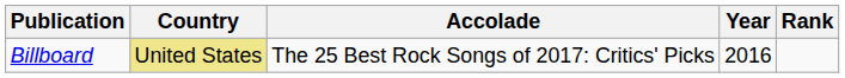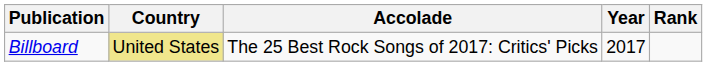Billboard | Year: 2016 -> 2017
